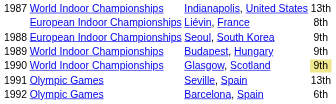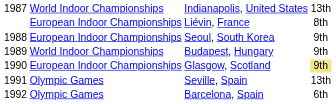Glasgow, Scotland | column 2: World Indoor Championships -> European Indoor Championships
